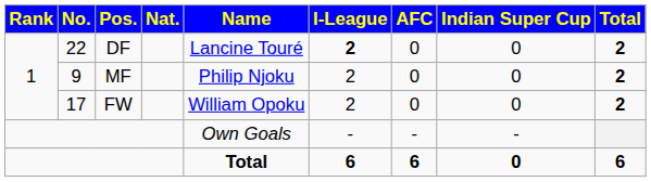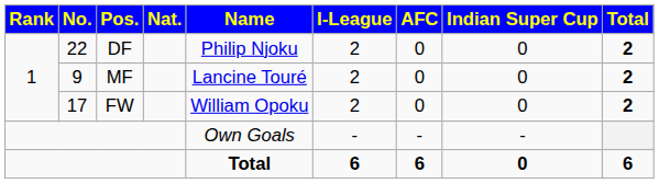22 | Name: Lancine Touré -> Philip Njoku
22 | I-League: bold -> normal
9 | Name: Philip Njoku -> Lancine Touré
